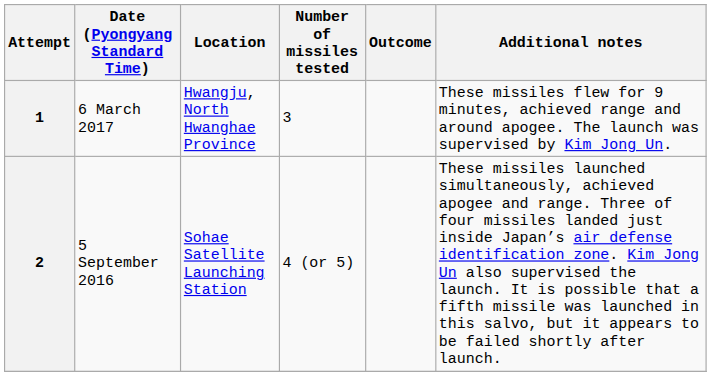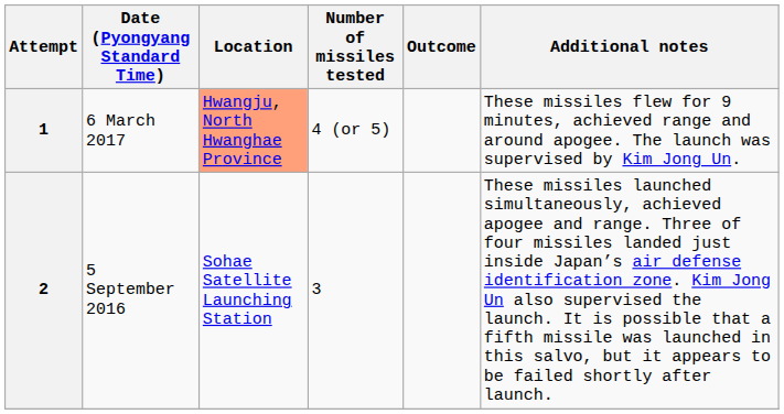1 | Location: no background -> lightsalmon background
1 | Number of missiles tested: 3 -> 4 (or 5)
2 | Number of missiles tested: 4 (or 5) -> 3
